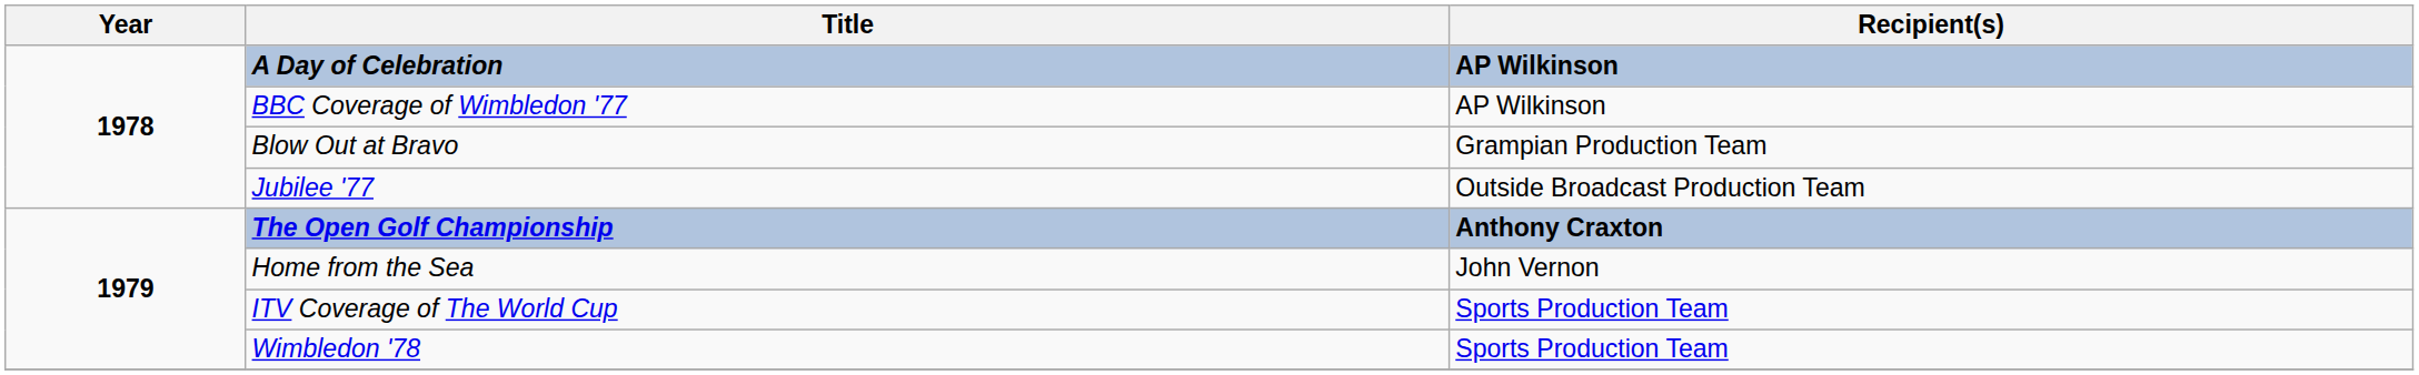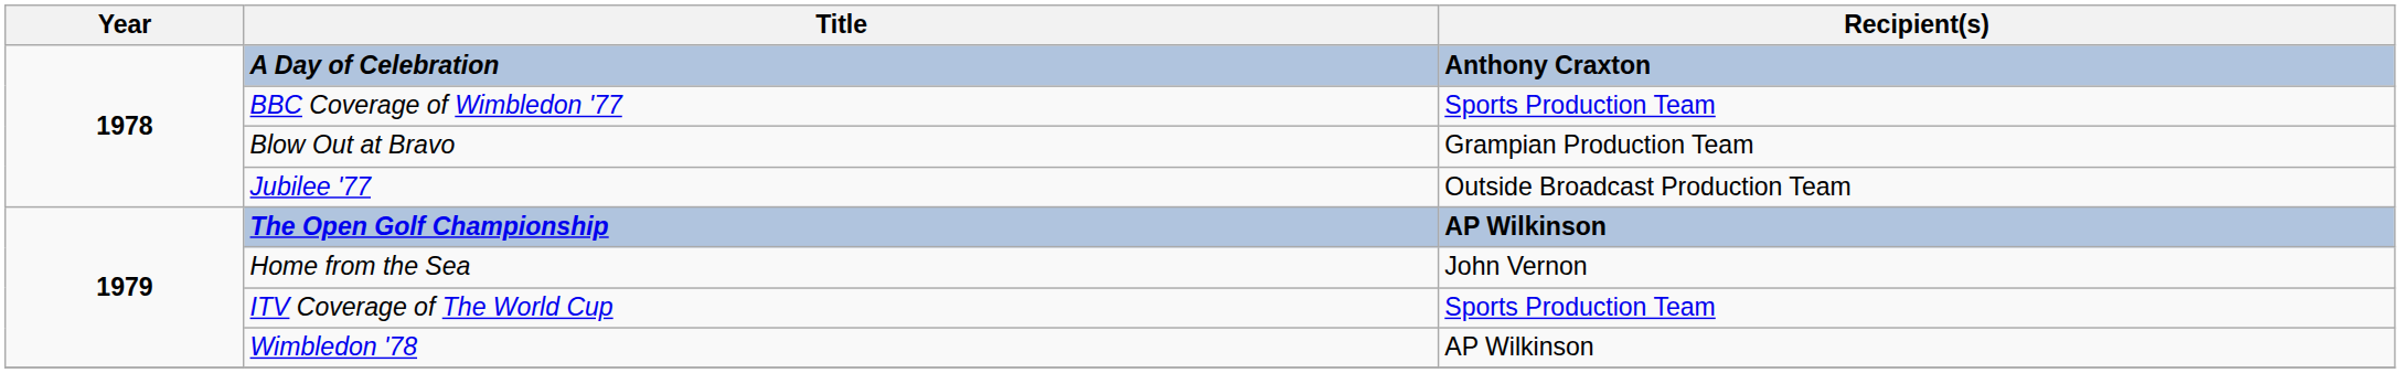A Day of Celebration | Recipient(s): AP Wilkinson -> Anthony Craxton
BBC Coverage of Wimbledon '77 | Recipient(s): AP Wilkinson -> Sports Production Team
The Open Golf Championship | Recipient(s): Anthony Craxton -> AP Wilkinson
Wimbledon '78 | Recipient(s): Sports Production Team -> AP Wilkinson
